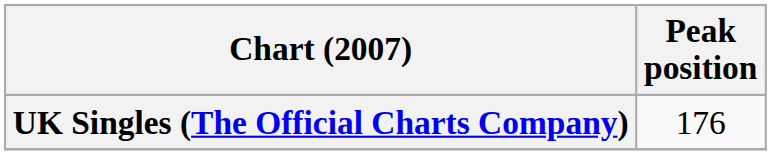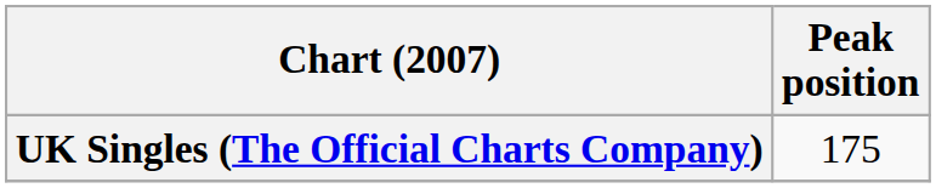UK Singles (The Official Charts Company) | Peak position: 176 -> 175
